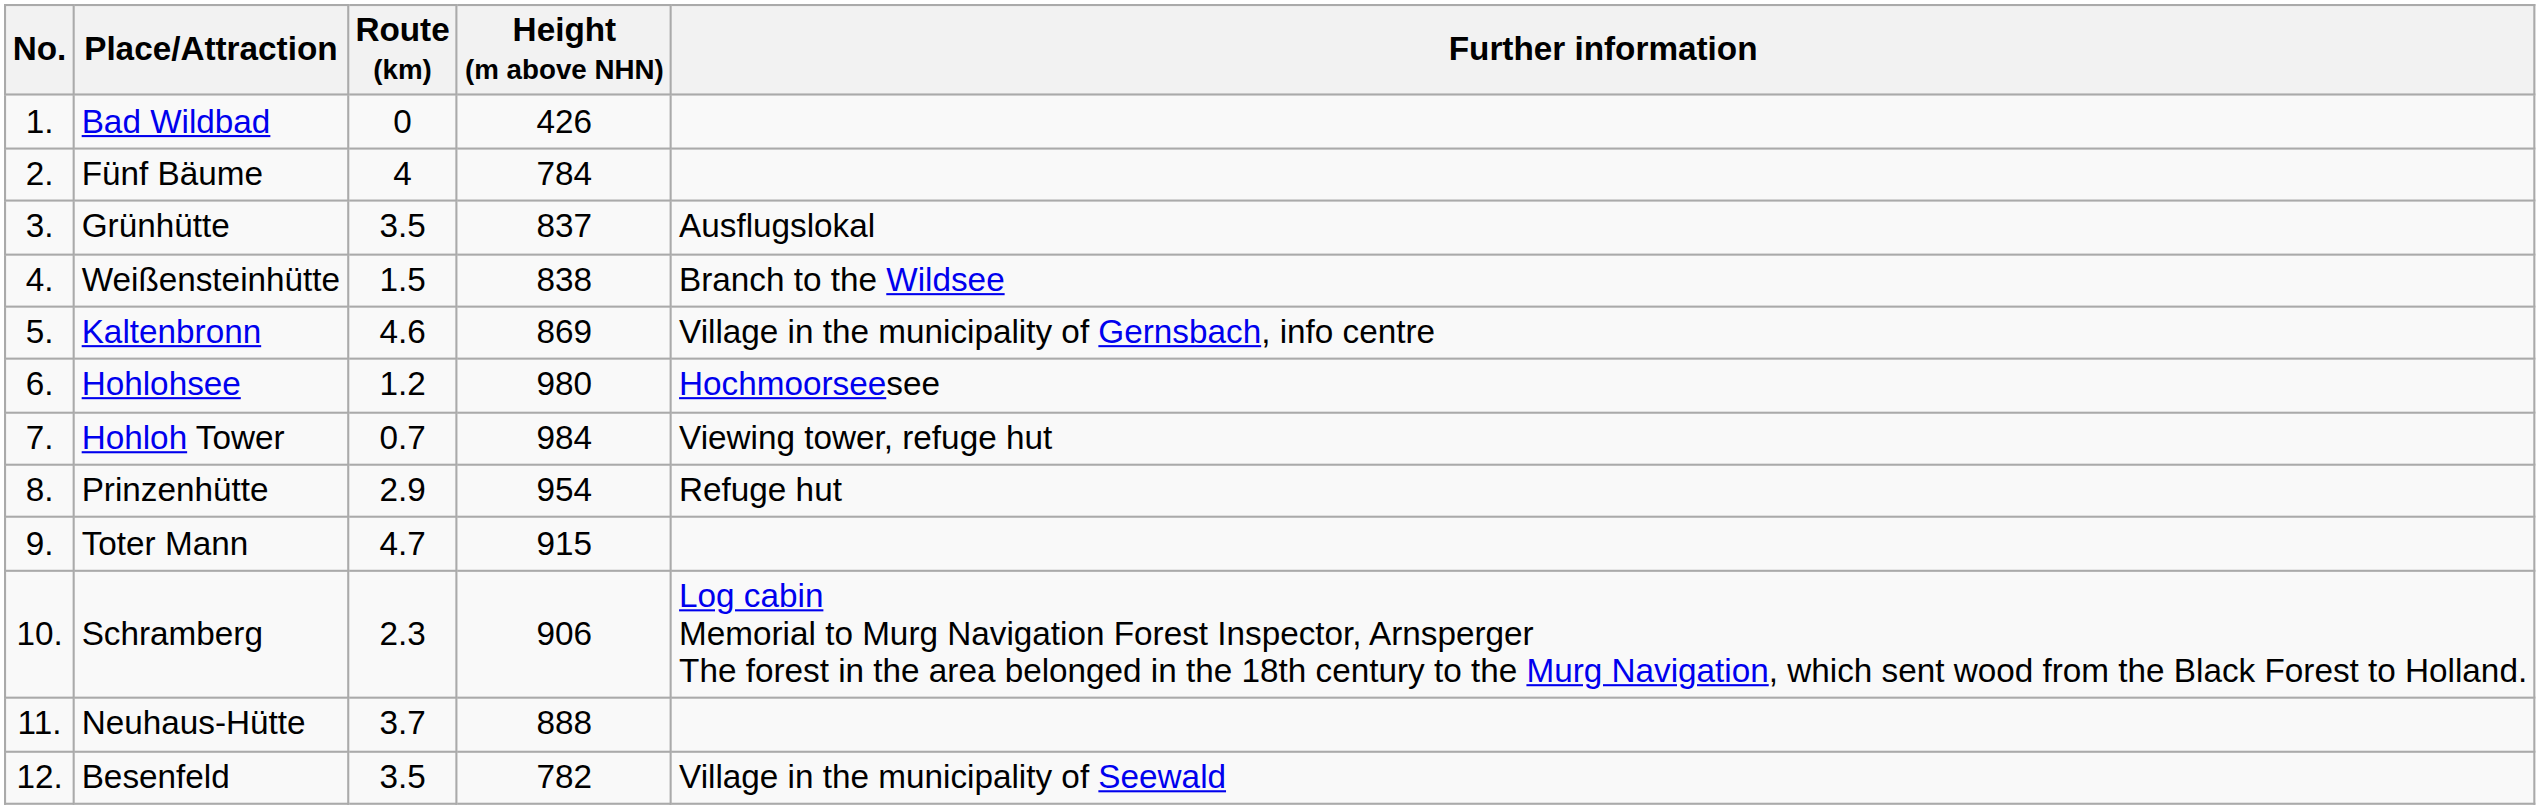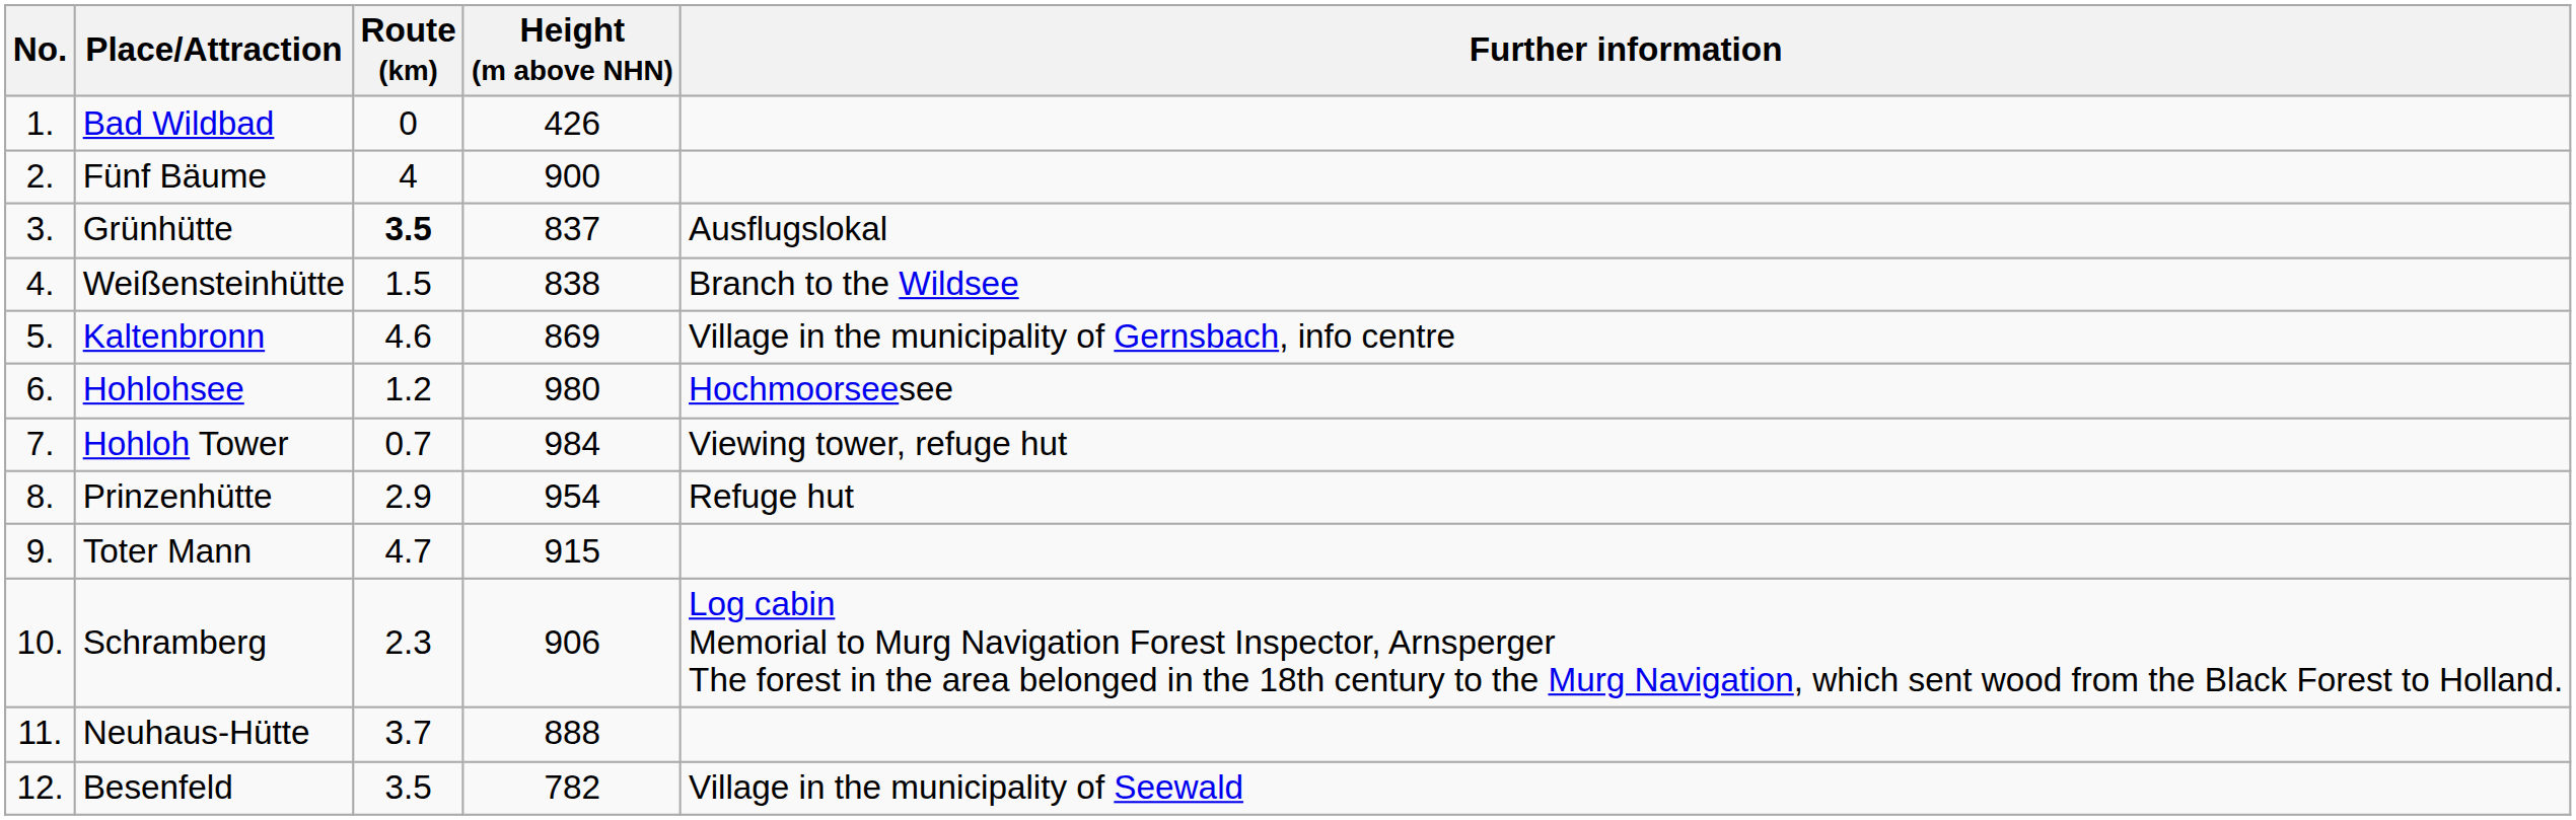Fünf Bäume | Height (m above NHN): 784 -> 900
Grünhütte | Route (km): normal -> bold
